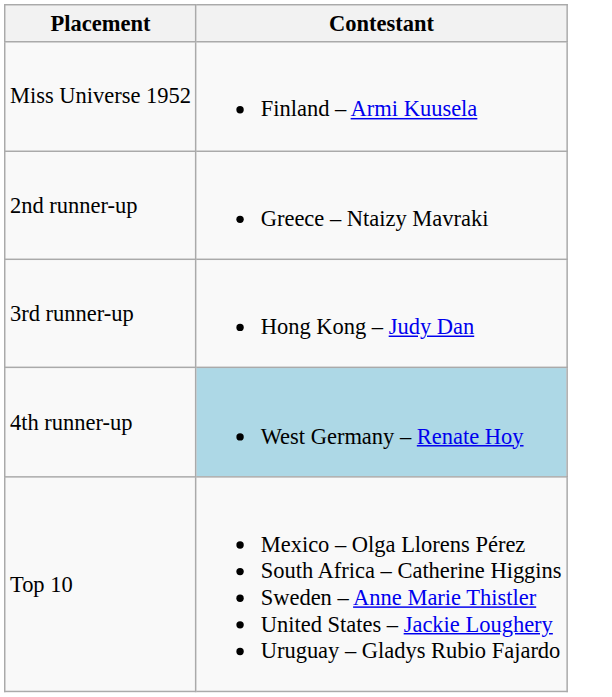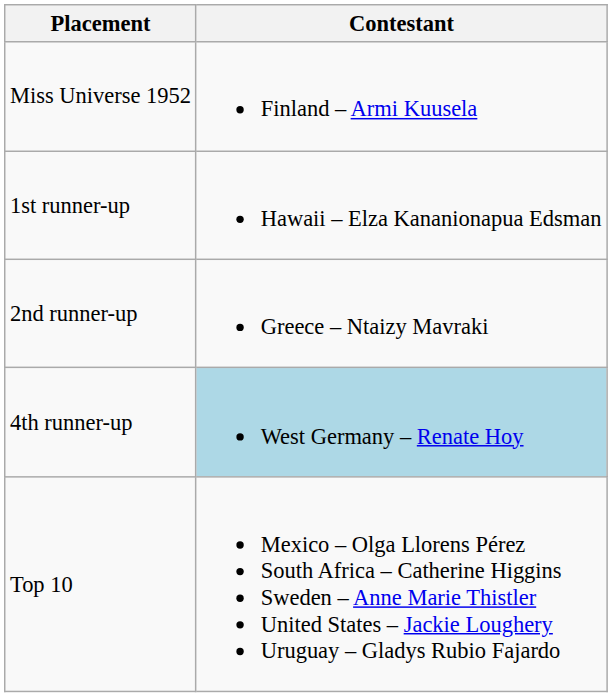+ row: 1st runner-up | Hawaii – Elza Kananionapua Edsman
- row: 3rd runner-up | Hong Kong – Judy Dan
